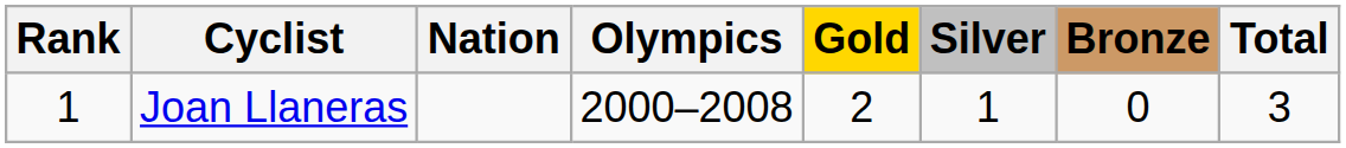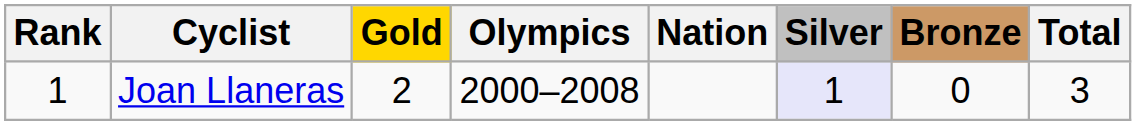columns swapped: Nation <-> Gold
Joan Llaneras | Silver: no background -> lavender background
